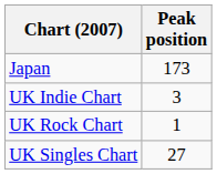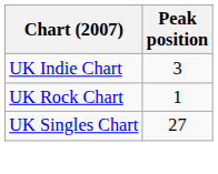- row: Japan | 173
